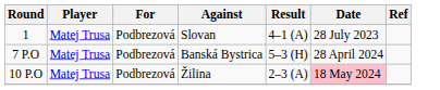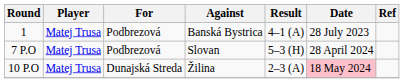1 | Against: Slovan -> Banská Bystrica
7 P.O | Against: Banská Bystrica -> Slovan
10 P.O | For: Podbrezová -> Dunajská Streda
